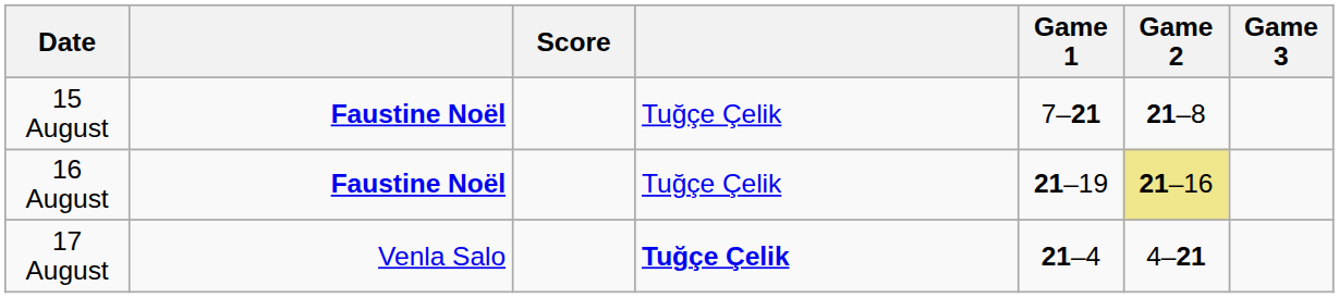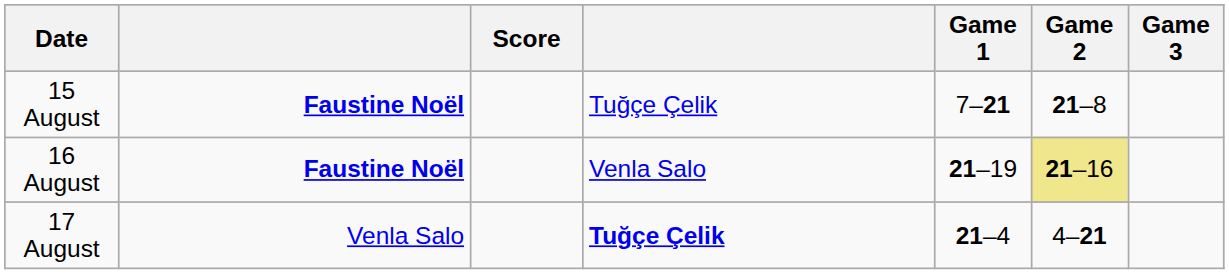16 August | column 4: Tuğçe Çelik -> Venla Salo
